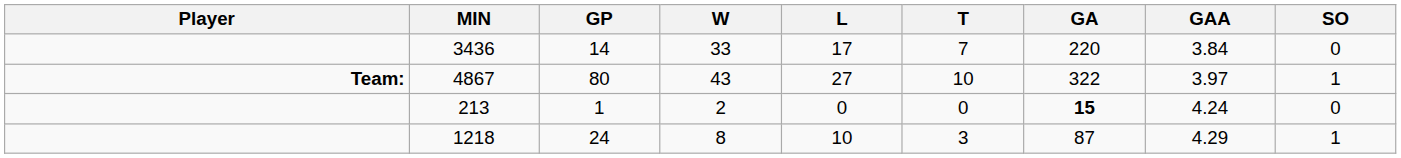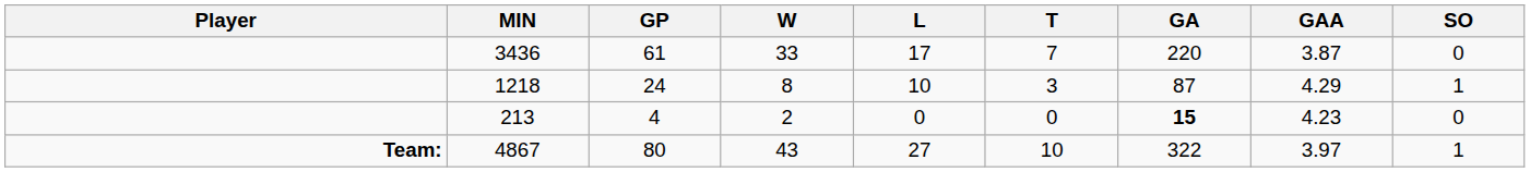3436 | GP: 14 -> 61
3436 | GAA: 3.84 -> 3.87
rows swapped: 1218 <-> 4867
213 | GP: 1 -> 4
213 | GAA: 4.24 -> 4.23
